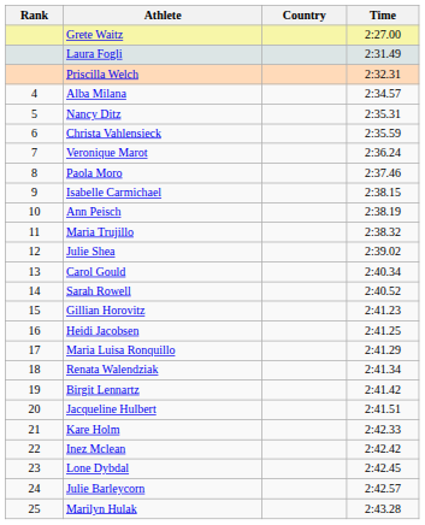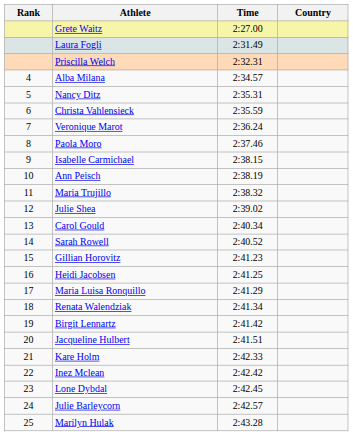columns swapped: Country <-> Time
